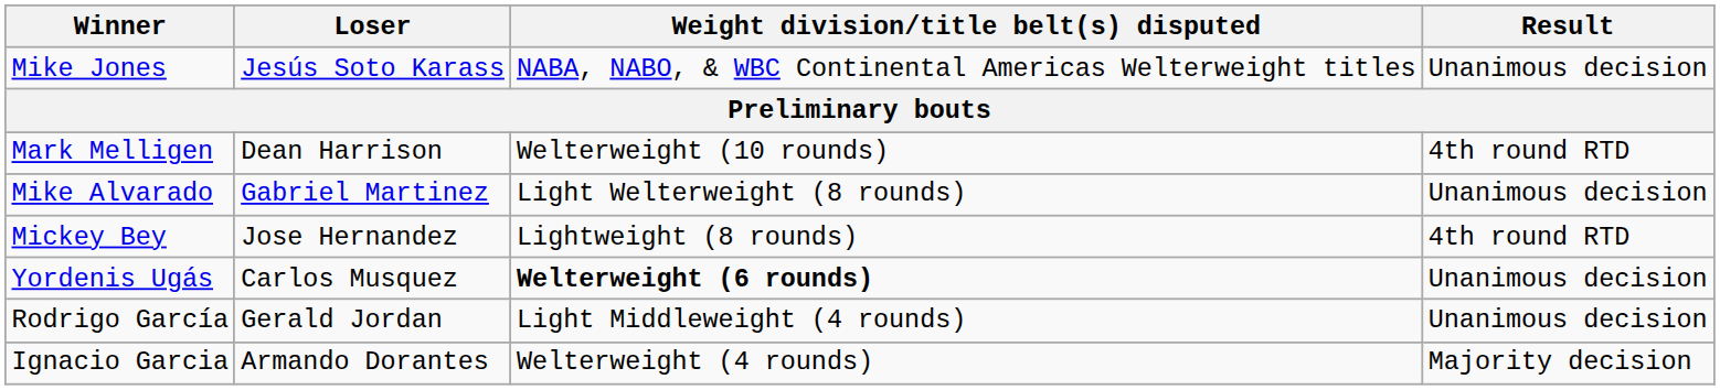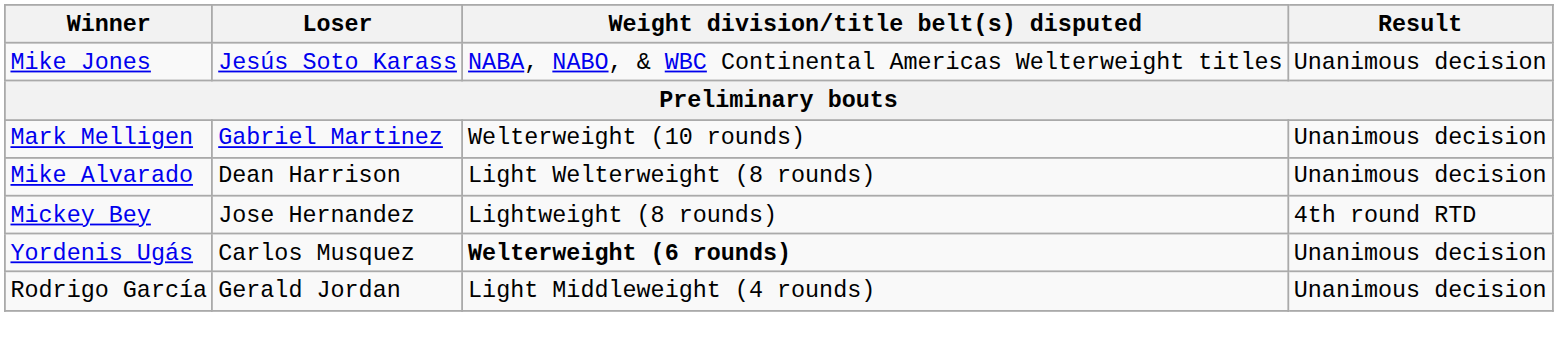Mark Melligen | Loser: Dean Harrison -> Gabriel Martinez
Mark Melligen | Result: 4th round RTD -> Unanimous decision
Mike Alvarado | Loser: Gabriel Martinez -> Dean Harrison
- row: Ignacio Garcia | Armando Dorantes | Welterweight (4 rounds) | Majority decision
